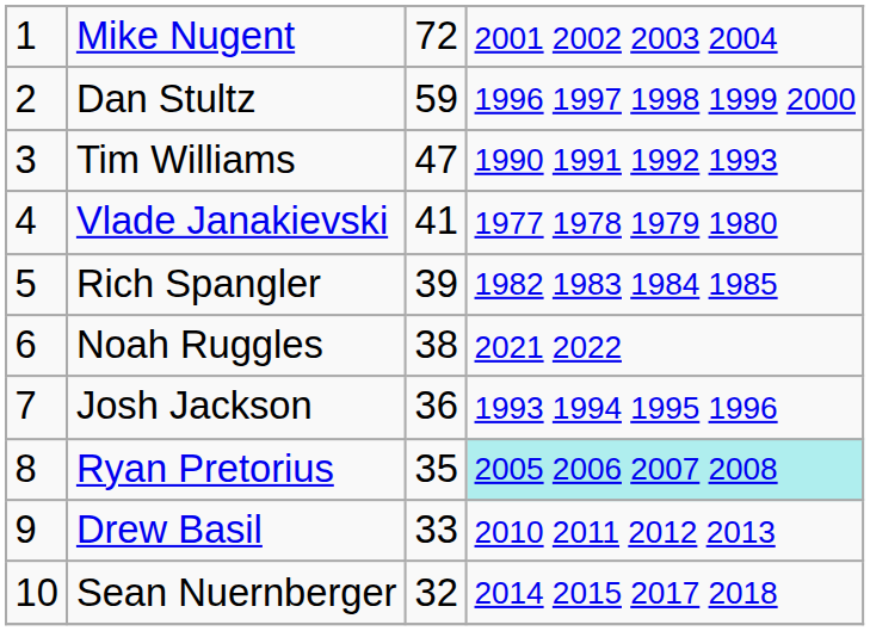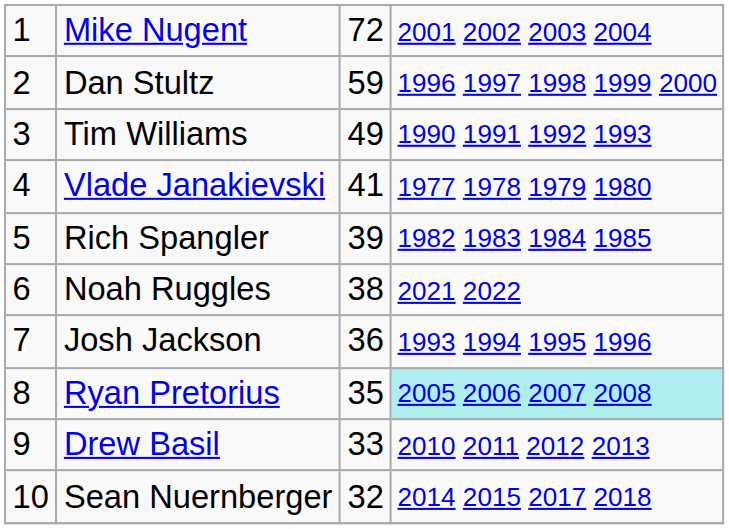Tim Williams | column 3: 47 -> 49
